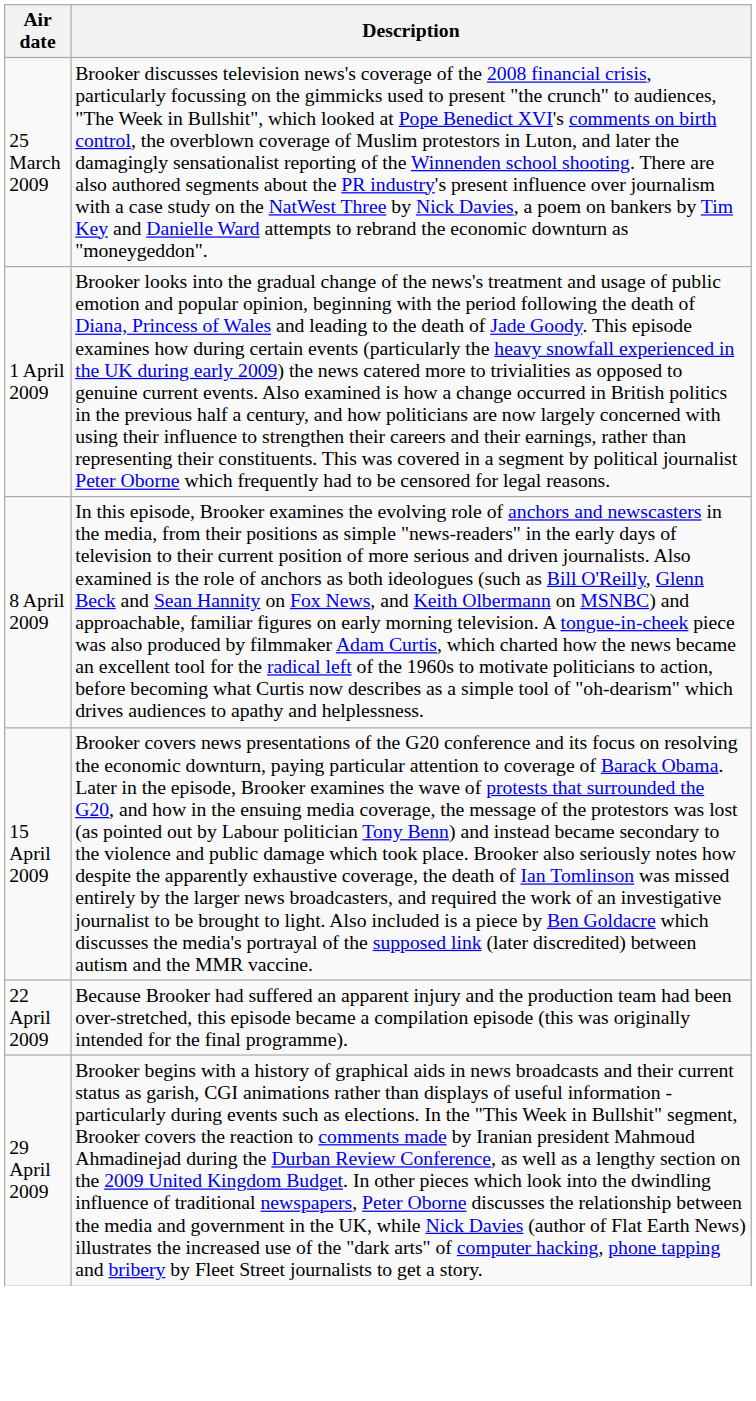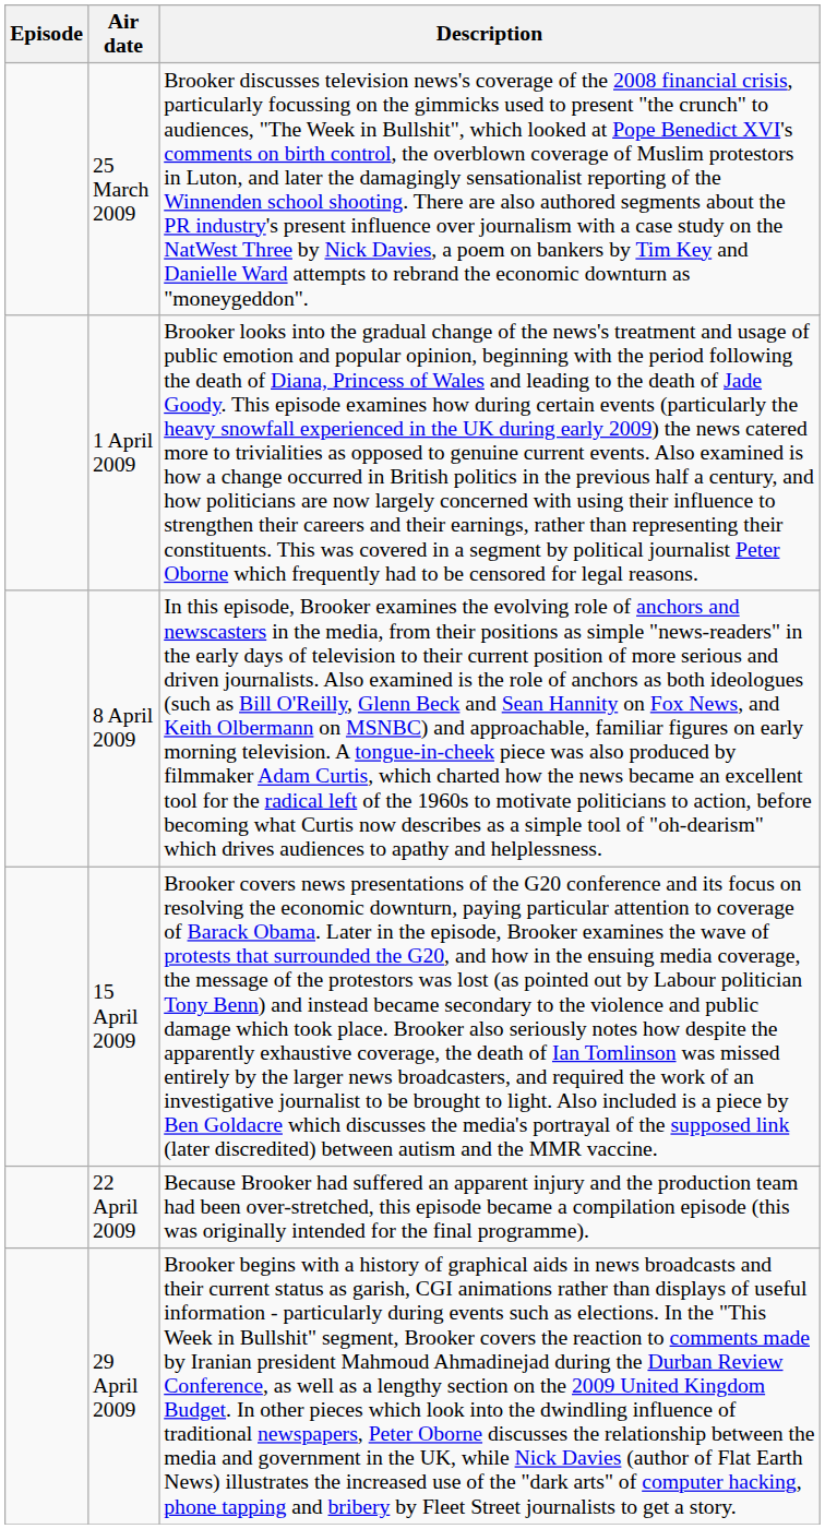+ column: Episode
